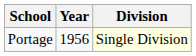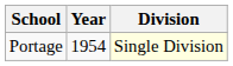Portage | Year: 1956 -> 1954
